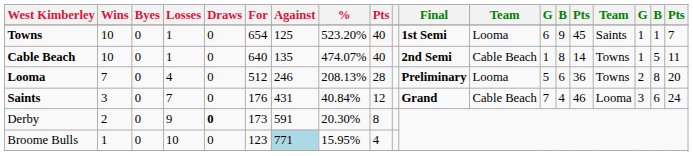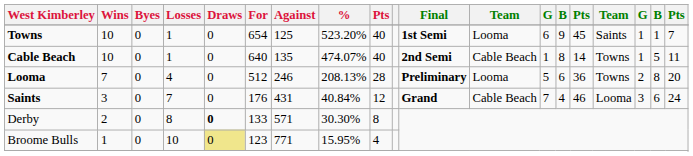Derby | Losses: 9 -> 8
Derby | For: 173 -> 133
Derby | Against: 591 -> 571
Derby | %: 20.30% -> 30.30%
Broome Bulls | Draws: no background -> khaki background
Broome Bulls | Against: lightblue background -> no background
